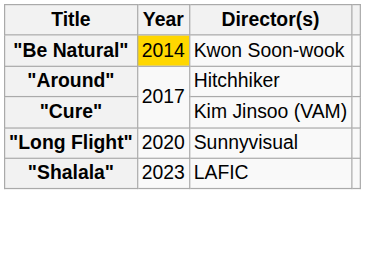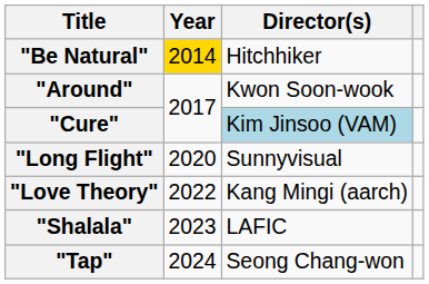"Be Natural" | Director(s): Kwon Soon-wook -> Hitchhiker
"Around" | Director(s): Hitchhiker -> Kwon Soon-wook
"Cure" | Director(s): no background -> lightblue background
+ row: "Love Theory" | 2022 | Kang Mingi (aarch)
+ row: "Tap" | 2024 | Seong Chang-won
